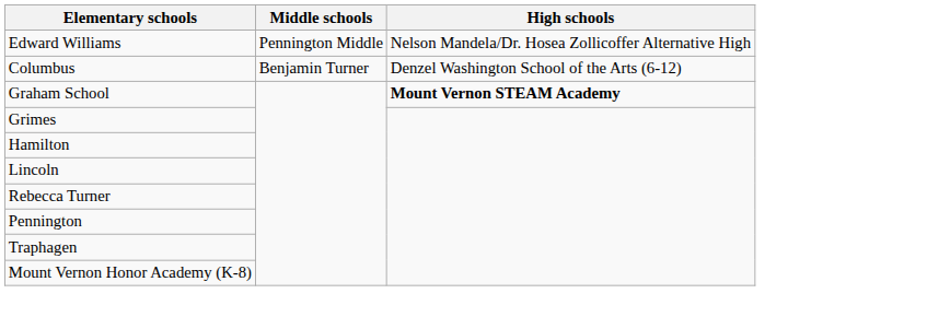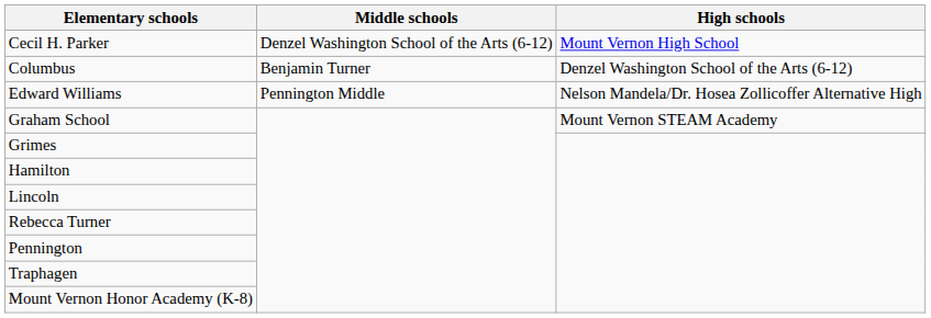+ row: Cecil H. Parker | Denzel Washington School of the Arts (6-12) | Mount Vernon High School
rows swapped: Columbus <-> Edward Williams
Graham School | High schools: bold -> normal
